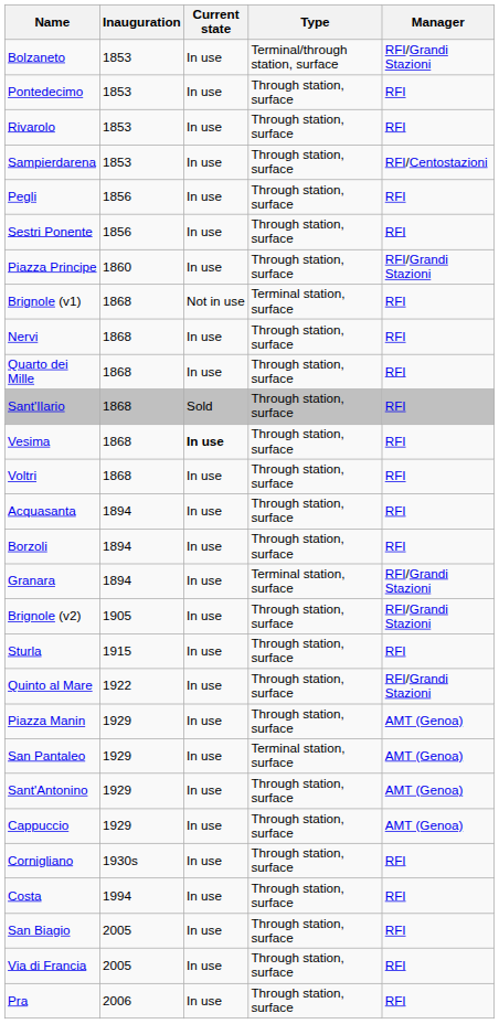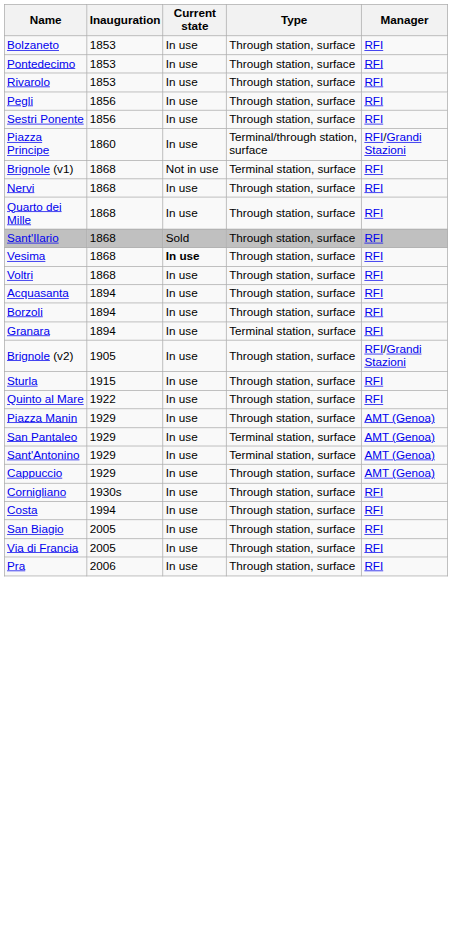Bolzaneto | Type: Terminal/through station, surface -> Through station, surface
Bolzaneto | Manager: RFI/Grandi Stazioni -> RFI
- row: Sampierdarena | 1853 | In use | Through station, surface | RFI/Centostazioni
Piazza Principe | Type: Through station, surface -> Terminal/through station, surface
Granara | Manager: RFI/Grandi Stazioni -> RFI
Quinto al Mare | Manager: RFI/Grandi Stazioni -> RFI
Sant'Antonino | Type: Through station, surface -> Terminal station, surface
